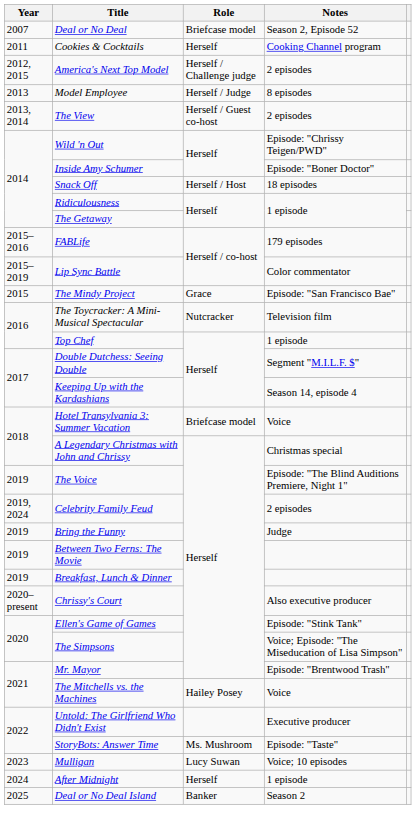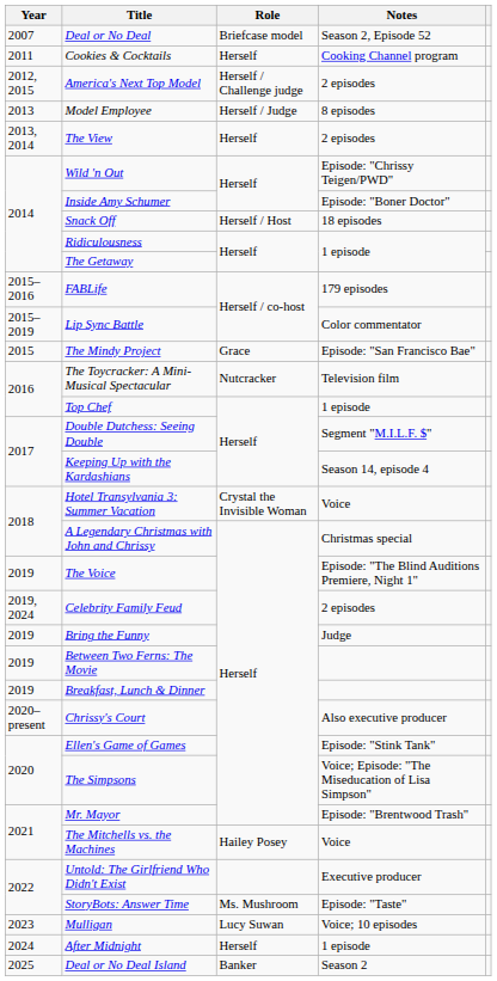The View | Role: Herself / Guest co-host -> Herself
Hotel Transylvania 3: Summer Vacation | Role: Briefcase model -> Crystal the Invisible Woman
